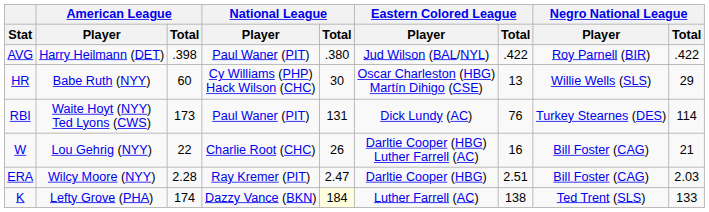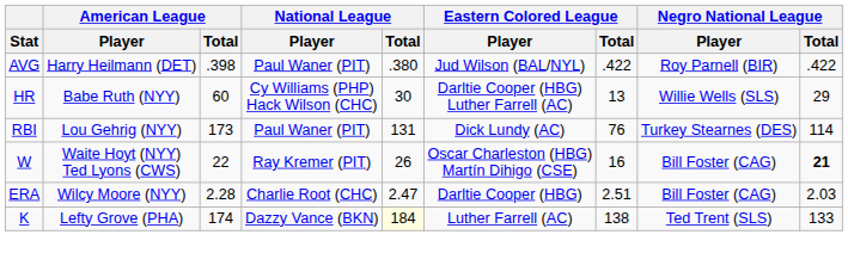HR | Eastern Colored League / Player: Oscar Charleston (HBG) Martín Dihigo (CSE) -> Darltie Cooper (HBG) Luther Farrell (AC)
RBI | American League / Player: Waite Hoyt (NYY) Ted Lyons (CWS) -> Lou Gehrig (NYY)
W | American League / Player: Lou Gehrig (NYY) -> Waite Hoyt (NYY) Ted Lyons (CWS)
W | National League / Player: Charlie Root (CHC) -> Ray Kremer (PIT)
W | Eastern Colored League / Player: Darltie Cooper (HBG) Luther Farrell (AC) -> Oscar Charleston (HBG) Martín Dihigo (CSE)
W | Negro National League / Total: normal -> bold
ERA | National League / Player: Ray Kremer (PIT) -> Charlie Root (CHC)
